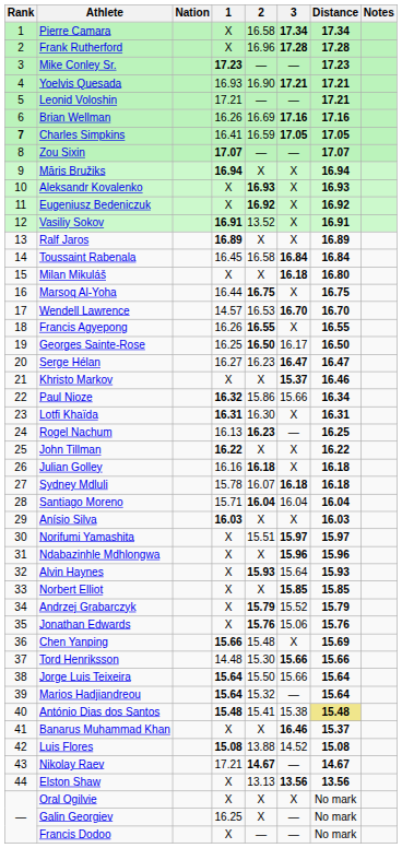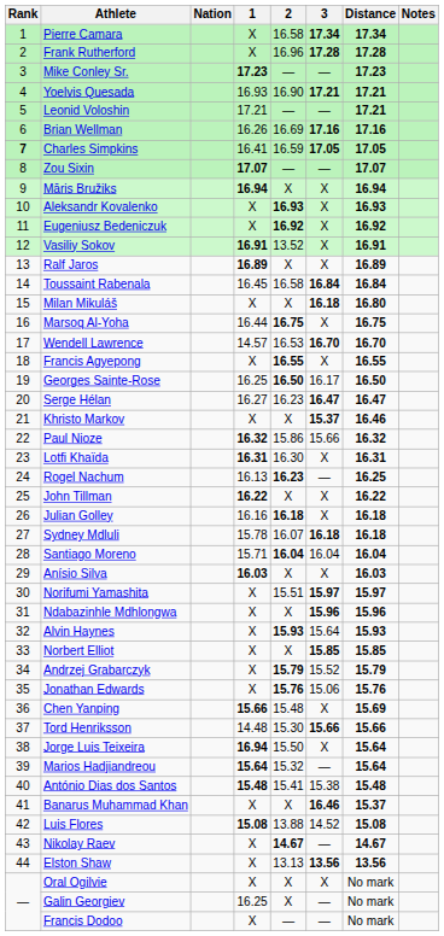Francis Agyepong | 1: 16.26 -> X
Paul Nioze | Distance: 16.34 -> 16.32
Jorge Luis Teixeira | 1: 15.64 -> 16.94
Jorge Luis Teixeira | 3: 15.66 -> X
António Dias dos Santos | Distance: khaki background -> no background
Nikolay Raev | 1: 17.21 -> X
